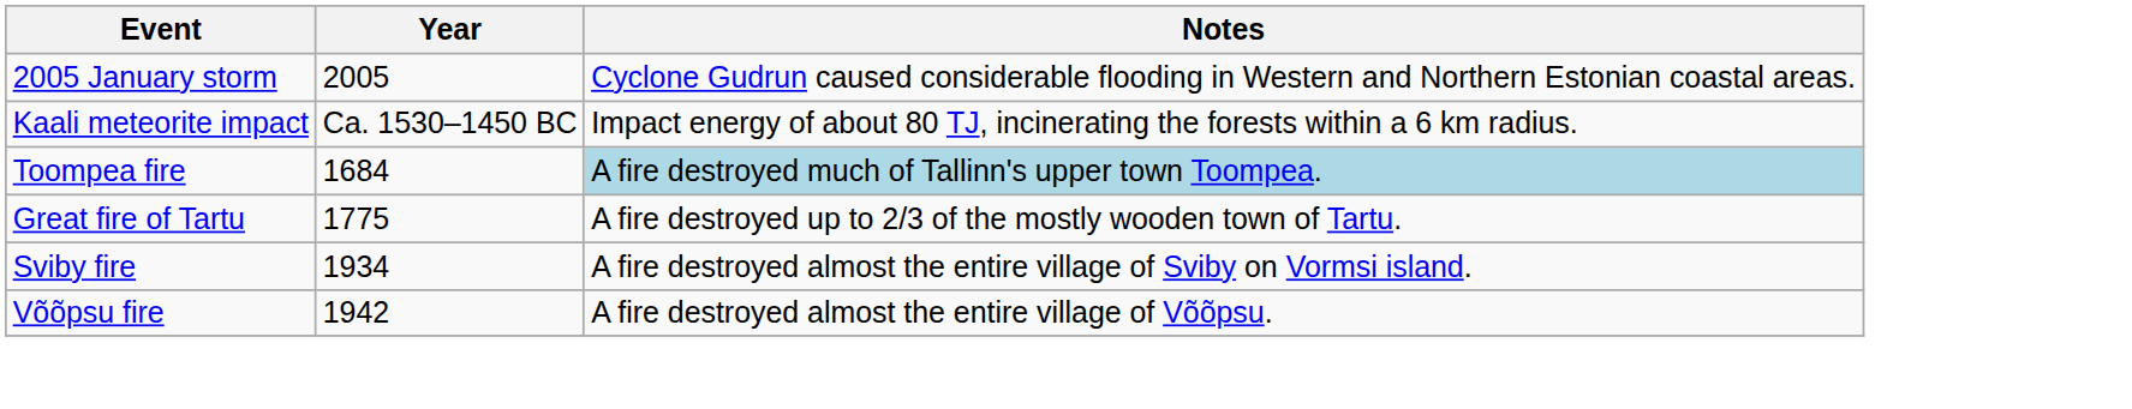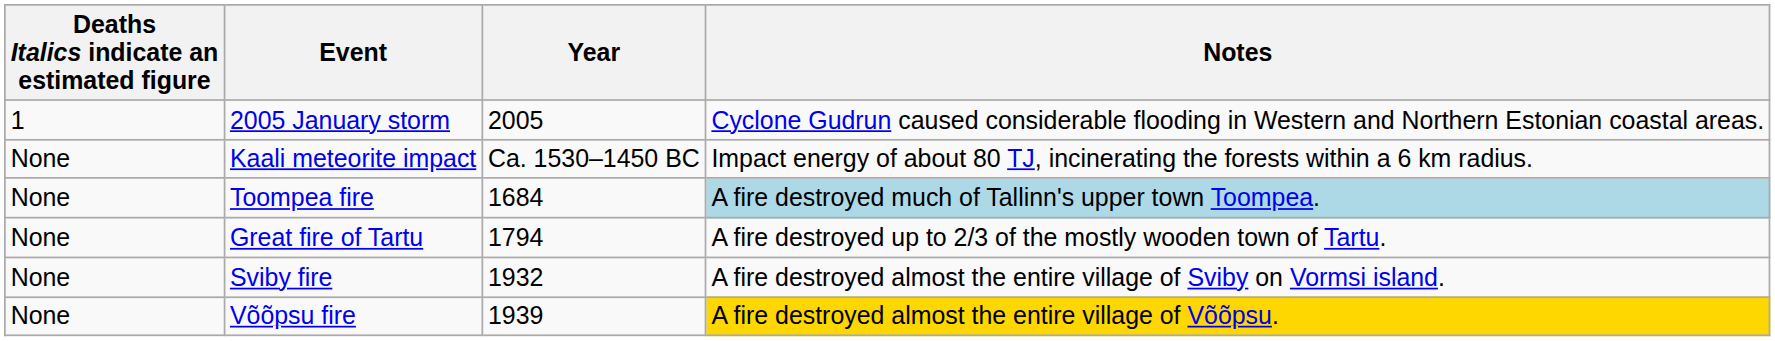+ column: Deaths Italics indicate an estimated figure | 1 | None | None | None | None | None
Great fire of Tartu | Year: 1775 -> 1794
Sviby fire | Year: 1934 -> 1932
Võõpsu fire | Year: 1942 -> 1939
Võõpsu fire | Notes: no background -> gold background
